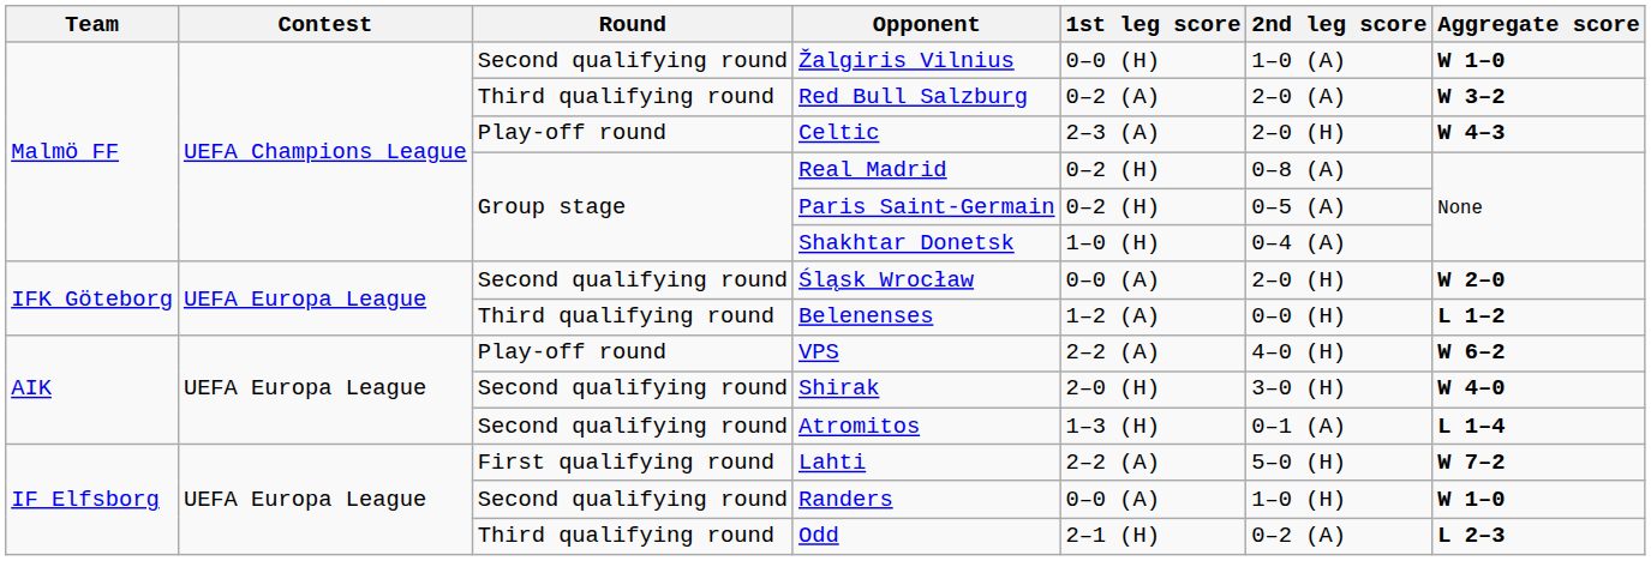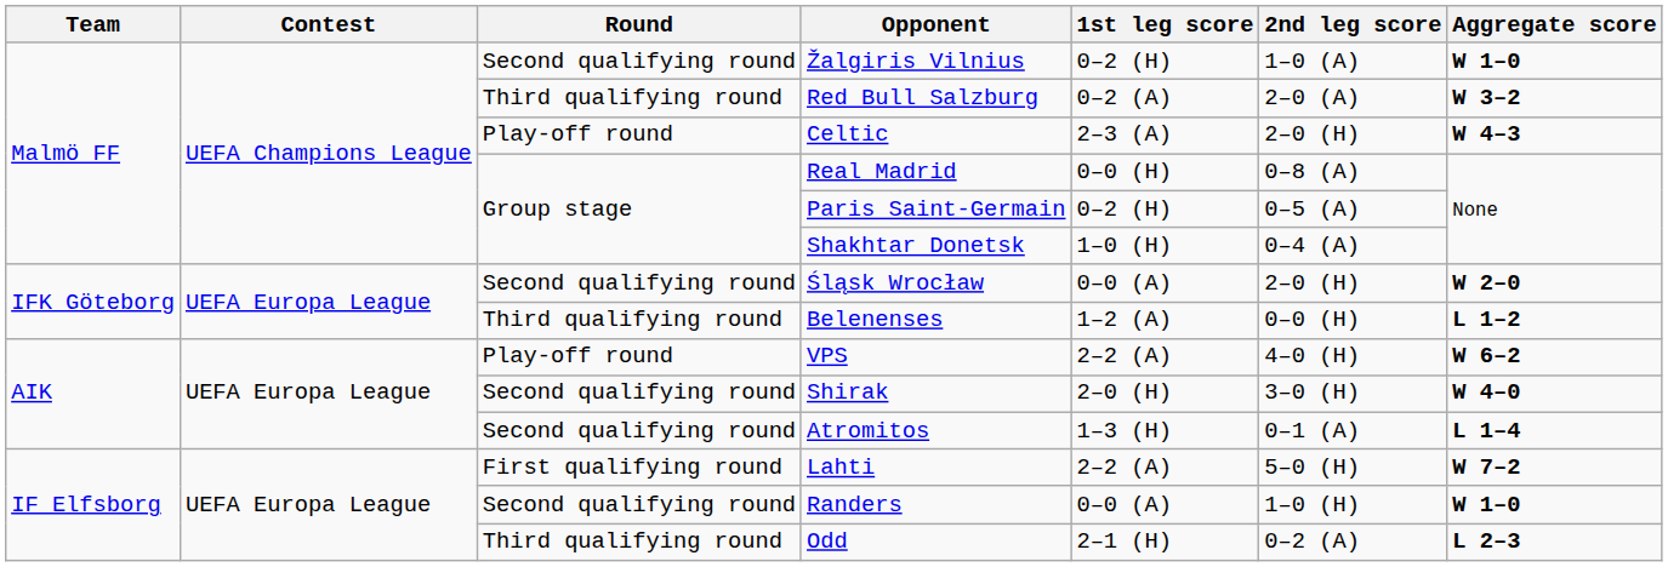Žalgiris Vilnius | 1st leg score: 0–0 (H) -> 0–2 (H)
Real Madrid | 1st leg score: 0–2 (H) -> 0–0 (H)
